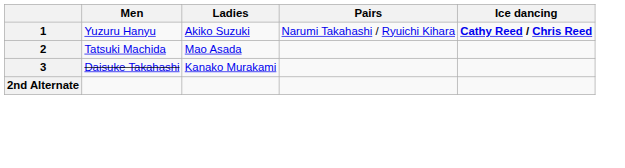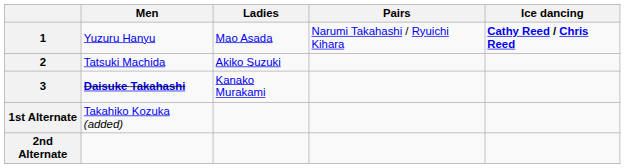1 | Ladies: Akiko Suzuki -> Mao Asada
2 | Ladies: Mao Asada -> Akiko Suzuki
3 | Men: normal -> bold
+ row: 1st Alternate | Takahiko Kozuka (added)
